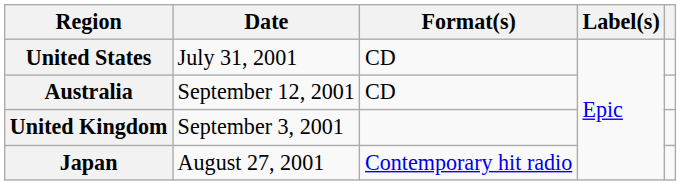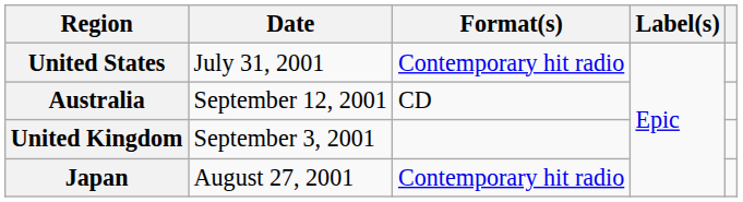United States | Format(s): CD -> Contemporary hit radio
